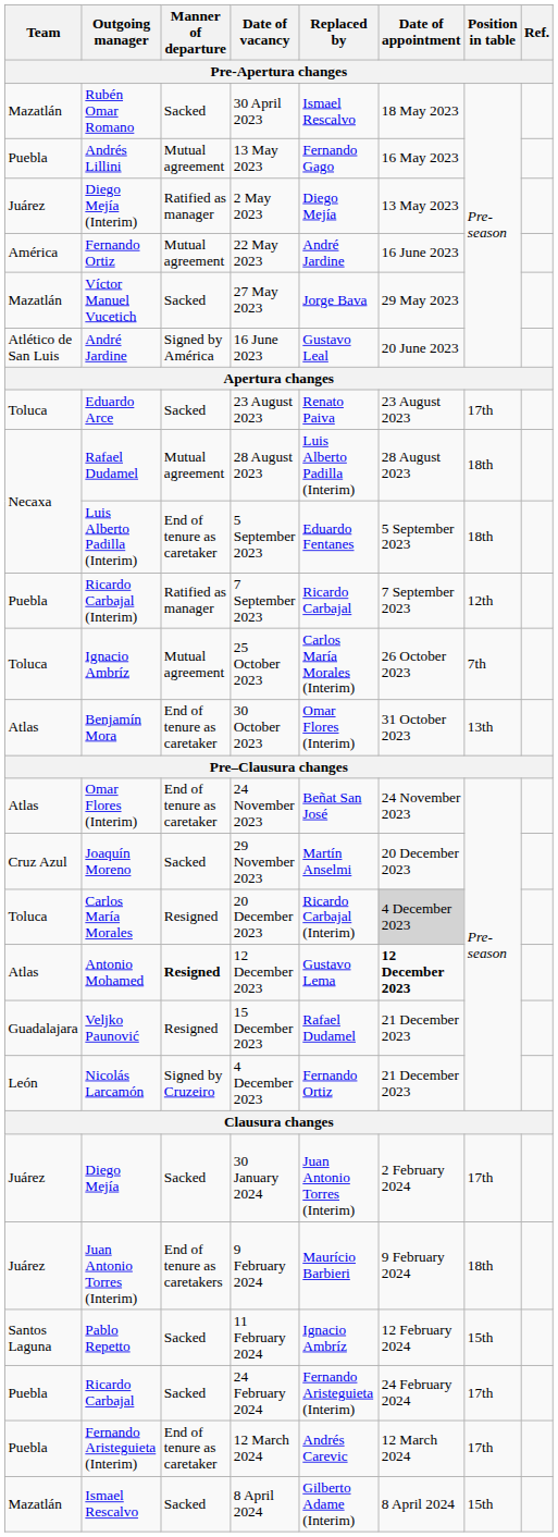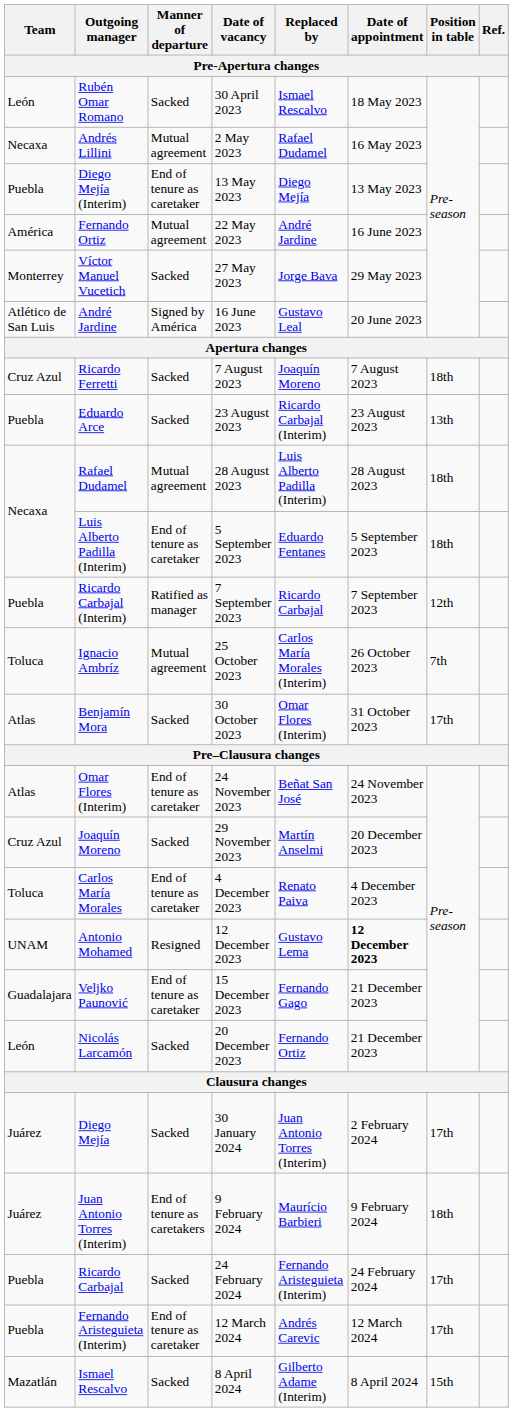Rubén Omar Romano | Team: Mazatlán -> León
Andrés Lillini | Team: Puebla -> Necaxa
Andrés Lillini | Date of vacancy: 13 May 2023 -> 2 May 2023
Andrés Lillini | Replaced by: Fernando Gago -> Rafael Dudamel
Diego Mejía (Interim) | Team: Juárez -> Puebla
Diego Mejía (Interim) | Manner of departure: Ratified as manager -> End of tenure as caretaker
Diego Mejía (Interim) | Date of vacancy: 2 May 2023 -> 13 May 2023
Víctor Manuel Vucetich | Team: Mazatlán -> Monterrey
+ row: Cruz Azul | Ricardo Ferretti | Sacked | 7 August 2023 | Joaquín Moreno | 7 August 2023 | 18th
Eduardo Arce | Team: Toluca -> Puebla
Eduardo Arce | Replaced by: Renato Paiva -> Ricardo Carbajal (Interim)
Eduardo Arce | Position in table: 17th -> 13th
Benjamín Mora | Manner of departure: End of tenure as caretaker -> Sacked
Benjamín Mora | Position in table: 13th -> 17th
Carlos María Morales | Manner of departure: Resigned -> End of tenure as caretaker
Carlos María Morales | Date of vacancy: 20 December 2023 -> 4 December 2023
Carlos María Morales | Replaced by: Ricardo Carbajal (Interim) -> Renato Paiva
Carlos María Morales | Date of appointment: lightgrey background -> no background
Antonio Mohamed | Team: Atlas -> UNAM
Antonio Mohamed | Manner of departure: bold -> normal
Veljko Paunović | Manner of departure: Resigned -> End of tenure as caretaker
Veljko Paunović | Replaced by: Rafael Dudamel -> Fernando Gago
Nicolás Larcamón | Manner of departure: Signed by Cruzeiro -> Sacked
Nicolás Larcamón | Date of vacancy: 4 December 2023 -> 20 December 2023
- row: Santos Laguna | Pablo Repetto | Sacked | 11 February 2024 | Ignacio Ambríz | 12 February 2024 | 15th
